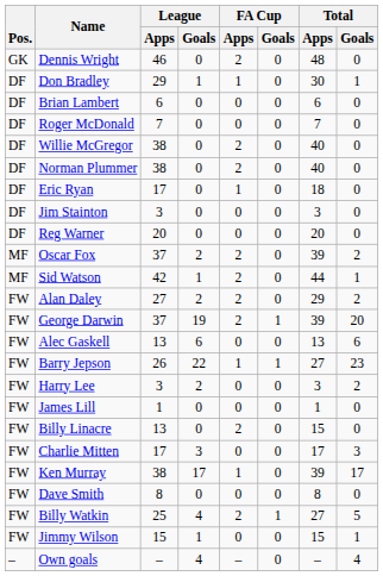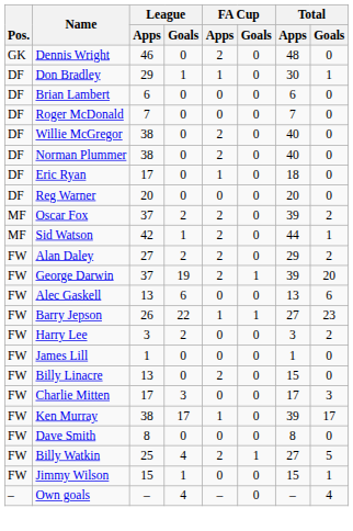- row: DF | Jim Stainton | 3 | 0 | 0 | 0 | 3 | 0
